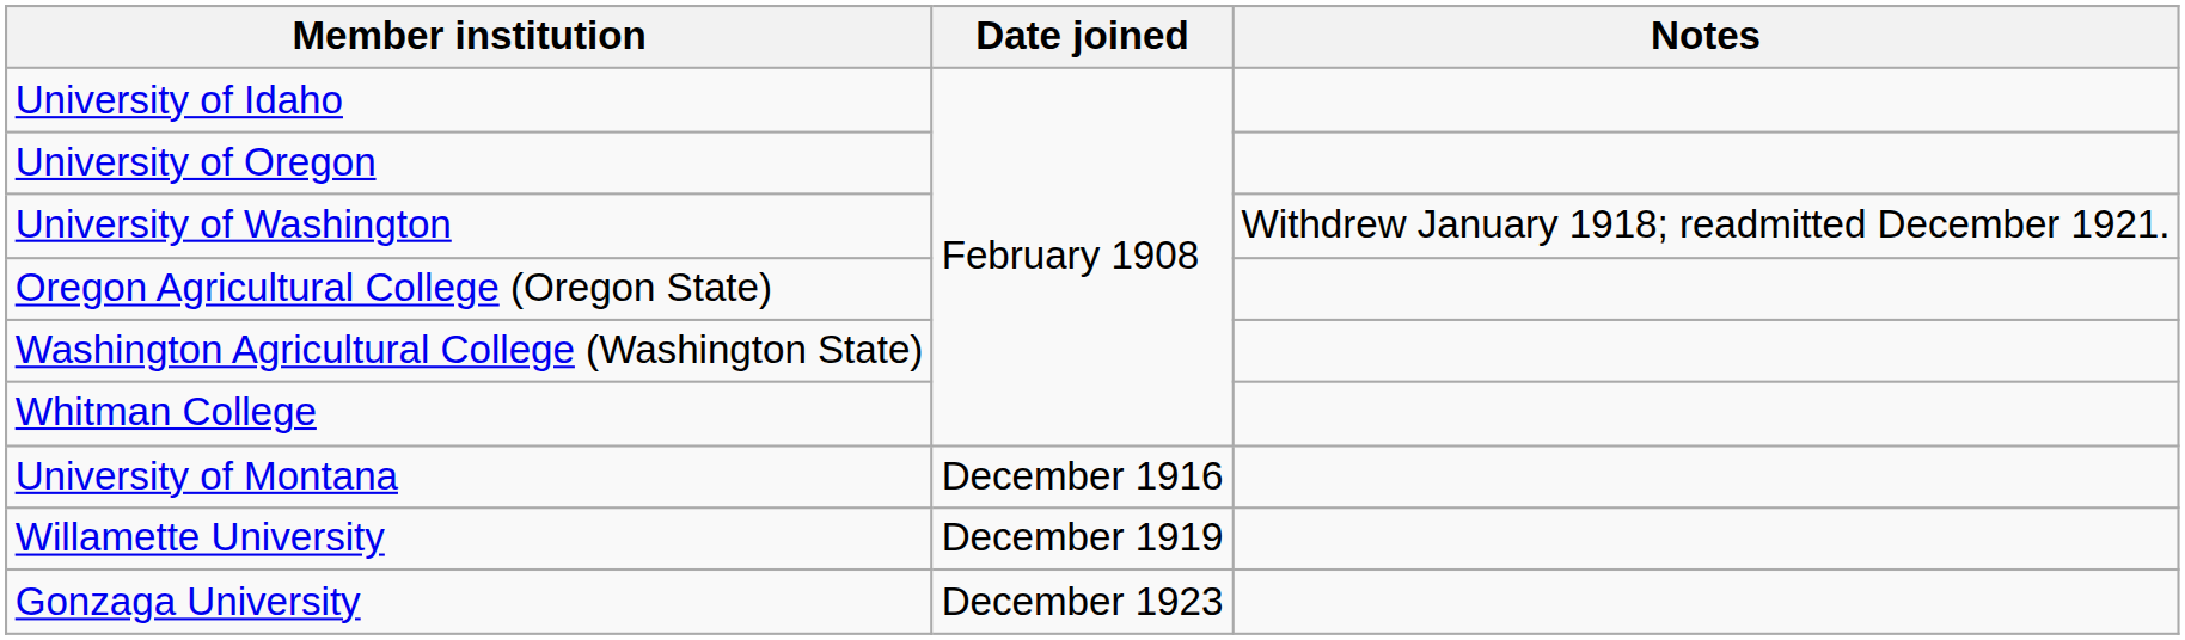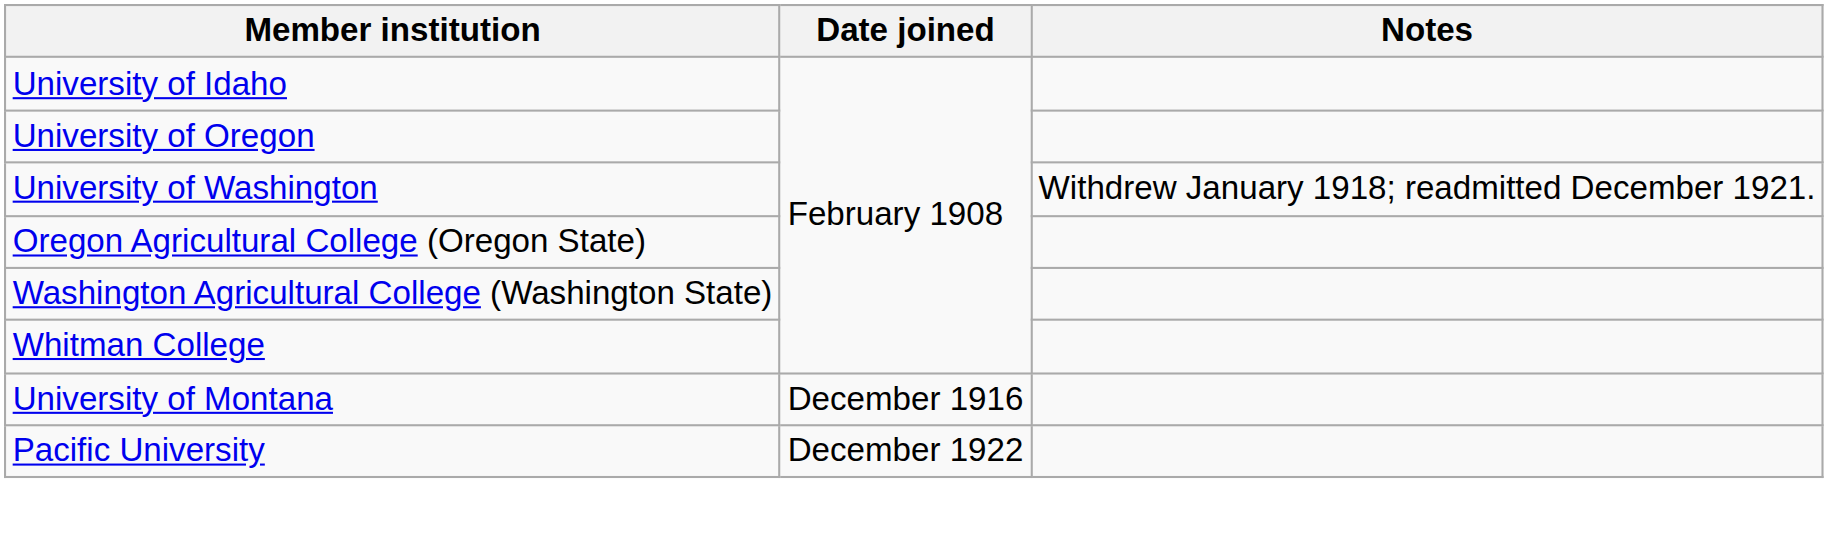- row: Willamette University | December 1919
+ row: Pacific University | December 1922
- row: Gonzaga University | December 1923
